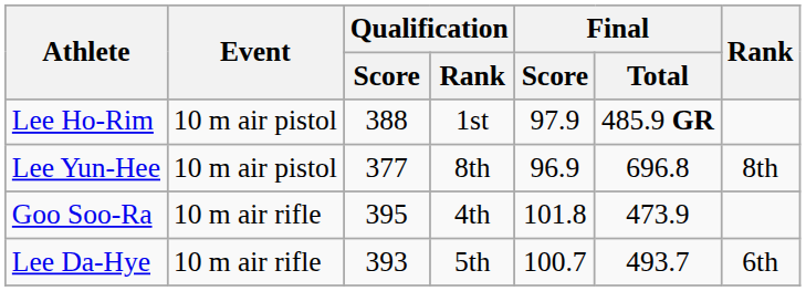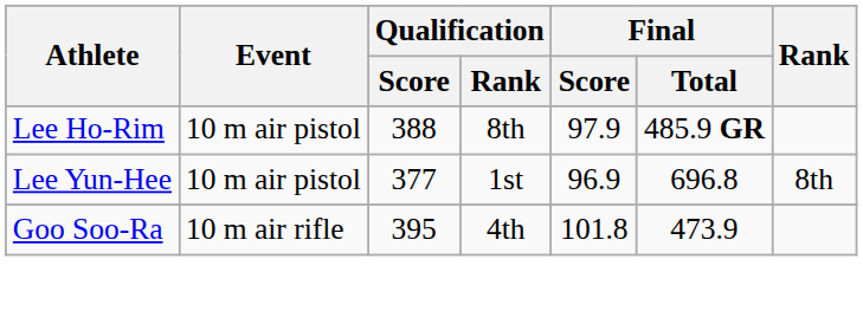Lee Ho-Rim | Qualification / Rank: 1st -> 8th
Lee Yun-Hee | Qualification / Rank: 8th -> 1st
- row: Lee Da-Hye | 10 m air rifle | 393 | 5th | 100.7 | 493.7 | 6th
